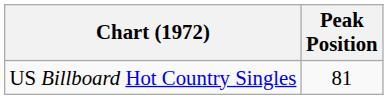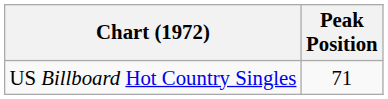US Billboard Hot Country Singles | Peak Position: 81 -> 71
